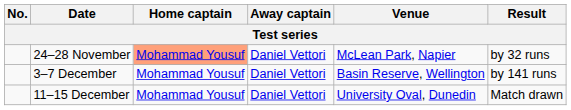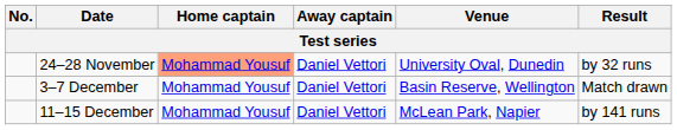24–28 November | Venue: McLean Park, Napier -> University Oval, Dunedin
3–7 December | Result: by 141 runs -> Match drawn
11–15 December | Venue: University Oval, Dunedin -> McLean Park, Napier
11–15 December | Result: Match drawn -> by 141 runs
